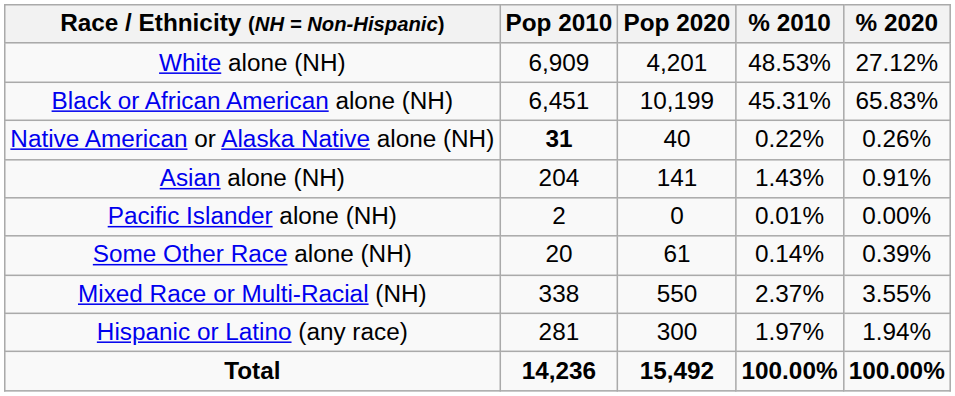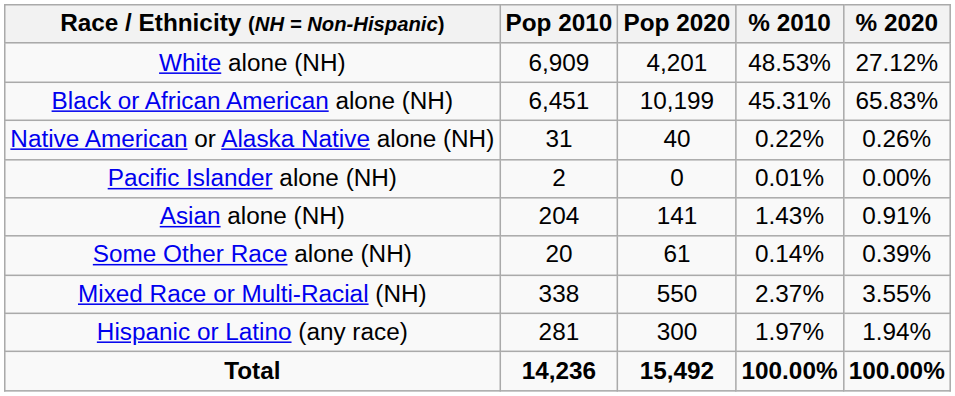Native American or Alaska Native alone (NH) | Pop 2010: bold -> normal
rows swapped: Asian alone (NH) <-> Pacific Islander alone (NH)
